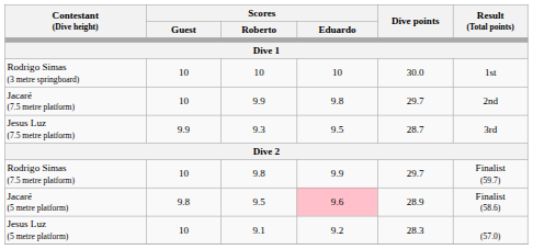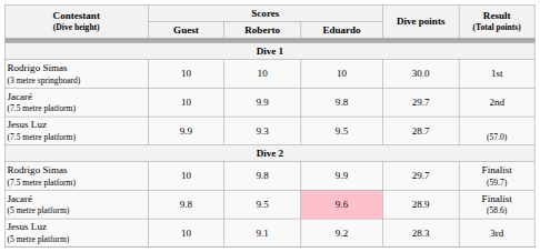Jesus Luz (7.5 metre platform) | Result (Total points): 3rd -> (57.0)
Jesus Luz (5 metre platform) | Result (Total points): (57.0) -> 3rd
